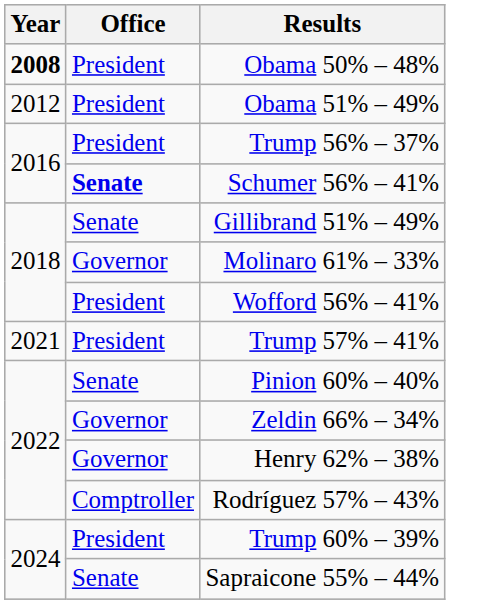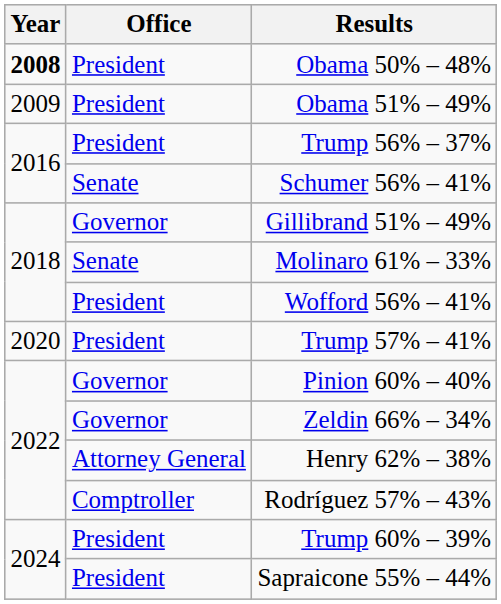Obama 51% – 49% | Year: 2012 -> 2009
Schumer 56% – 41% | Office: bold -> normal
Gillibrand 51% – 49% | Office: Senate -> Governor
Molinaro 61% – 33% | Office: Governor -> Senate
Trump 57% – 41% | Year: 2021 -> 2020
Pinion 60% – 40% | Office: Senate -> Governor
Henry 62% – 38% | Office: Governor -> Attorney General
Sapraicone 55% – 44% | Office: Senate -> President
